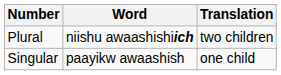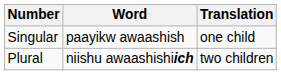rows swapped: Singular <-> Plural
